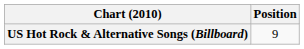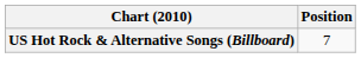US Hot Rock & Alternative Songs (Billboard) | Position: 9 -> 7
